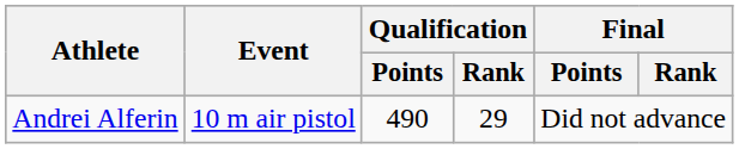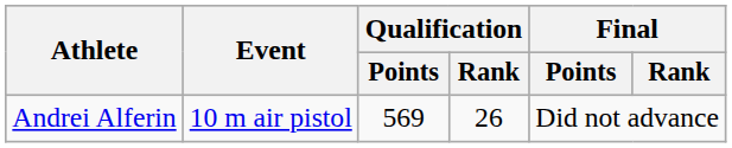Andrei Alferin | Qualification / Points: 490 -> 569
Andrei Alferin | Qualification / Rank: 29 -> 26
